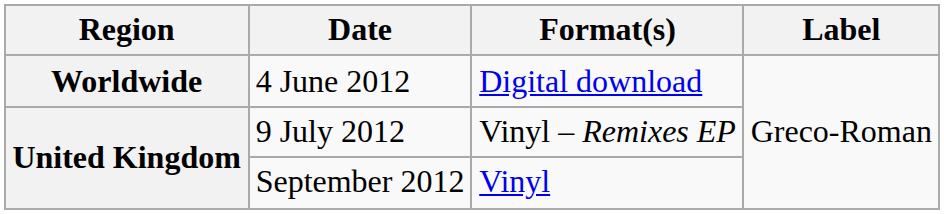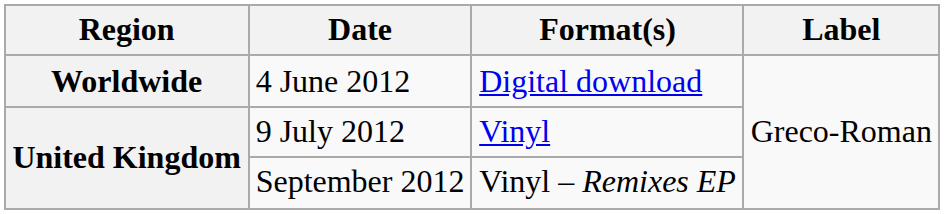9 July 2012 | Format(s): Vinyl – Remixes EP -> Vinyl
September 2012 | Format(s): Vinyl -> Vinyl – Remixes EP
